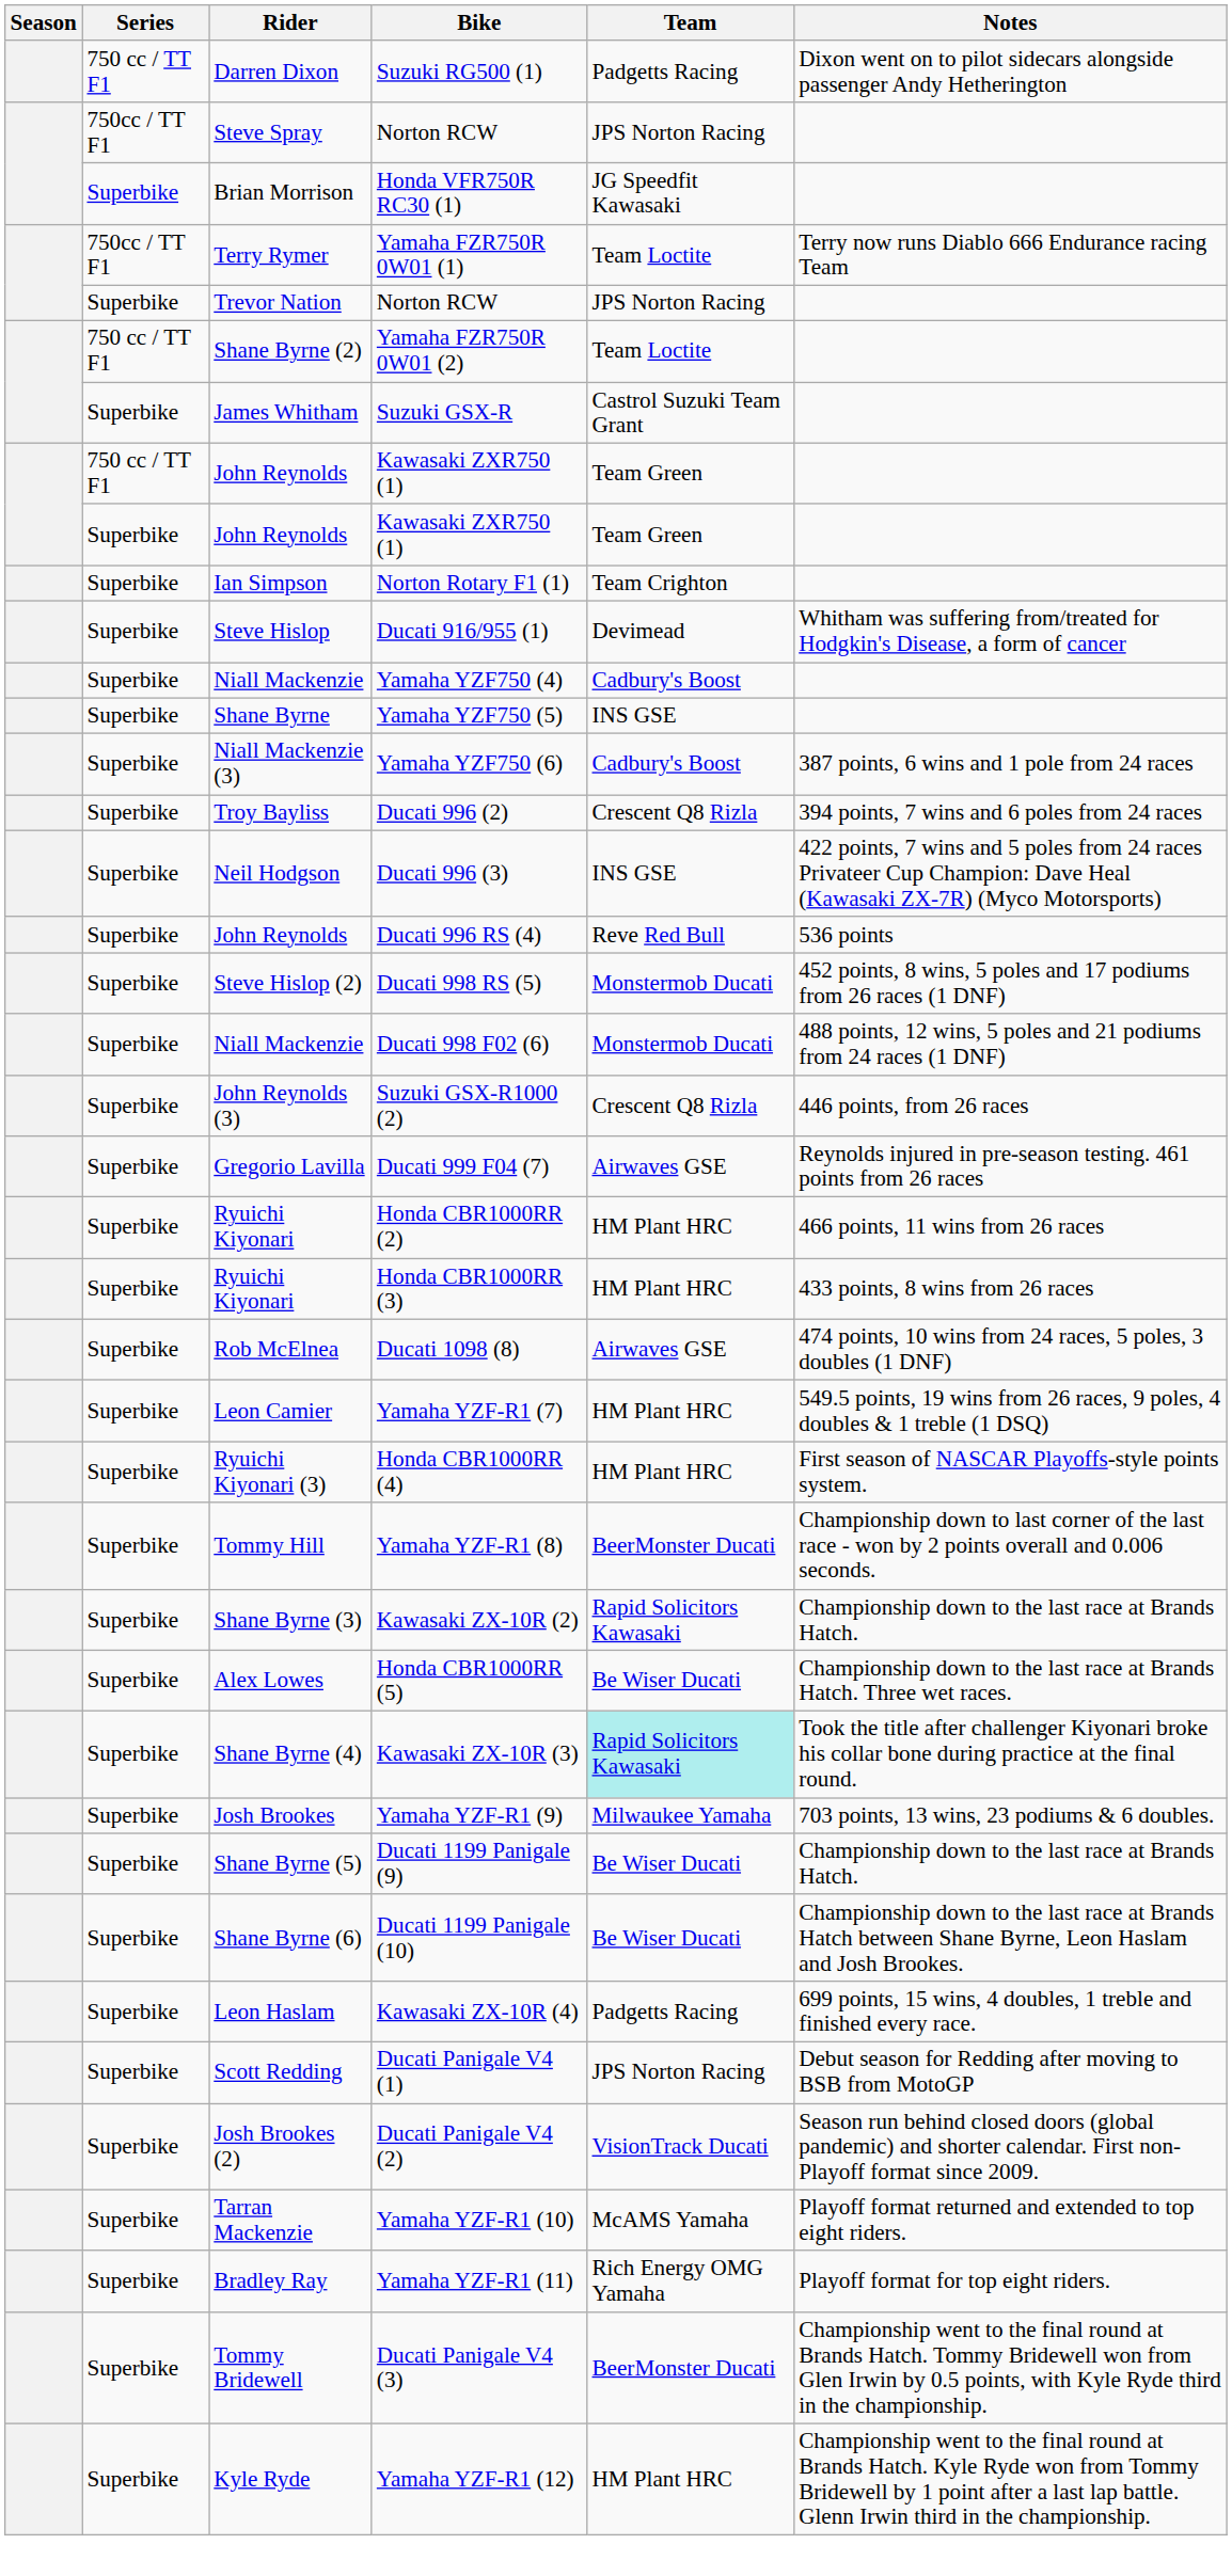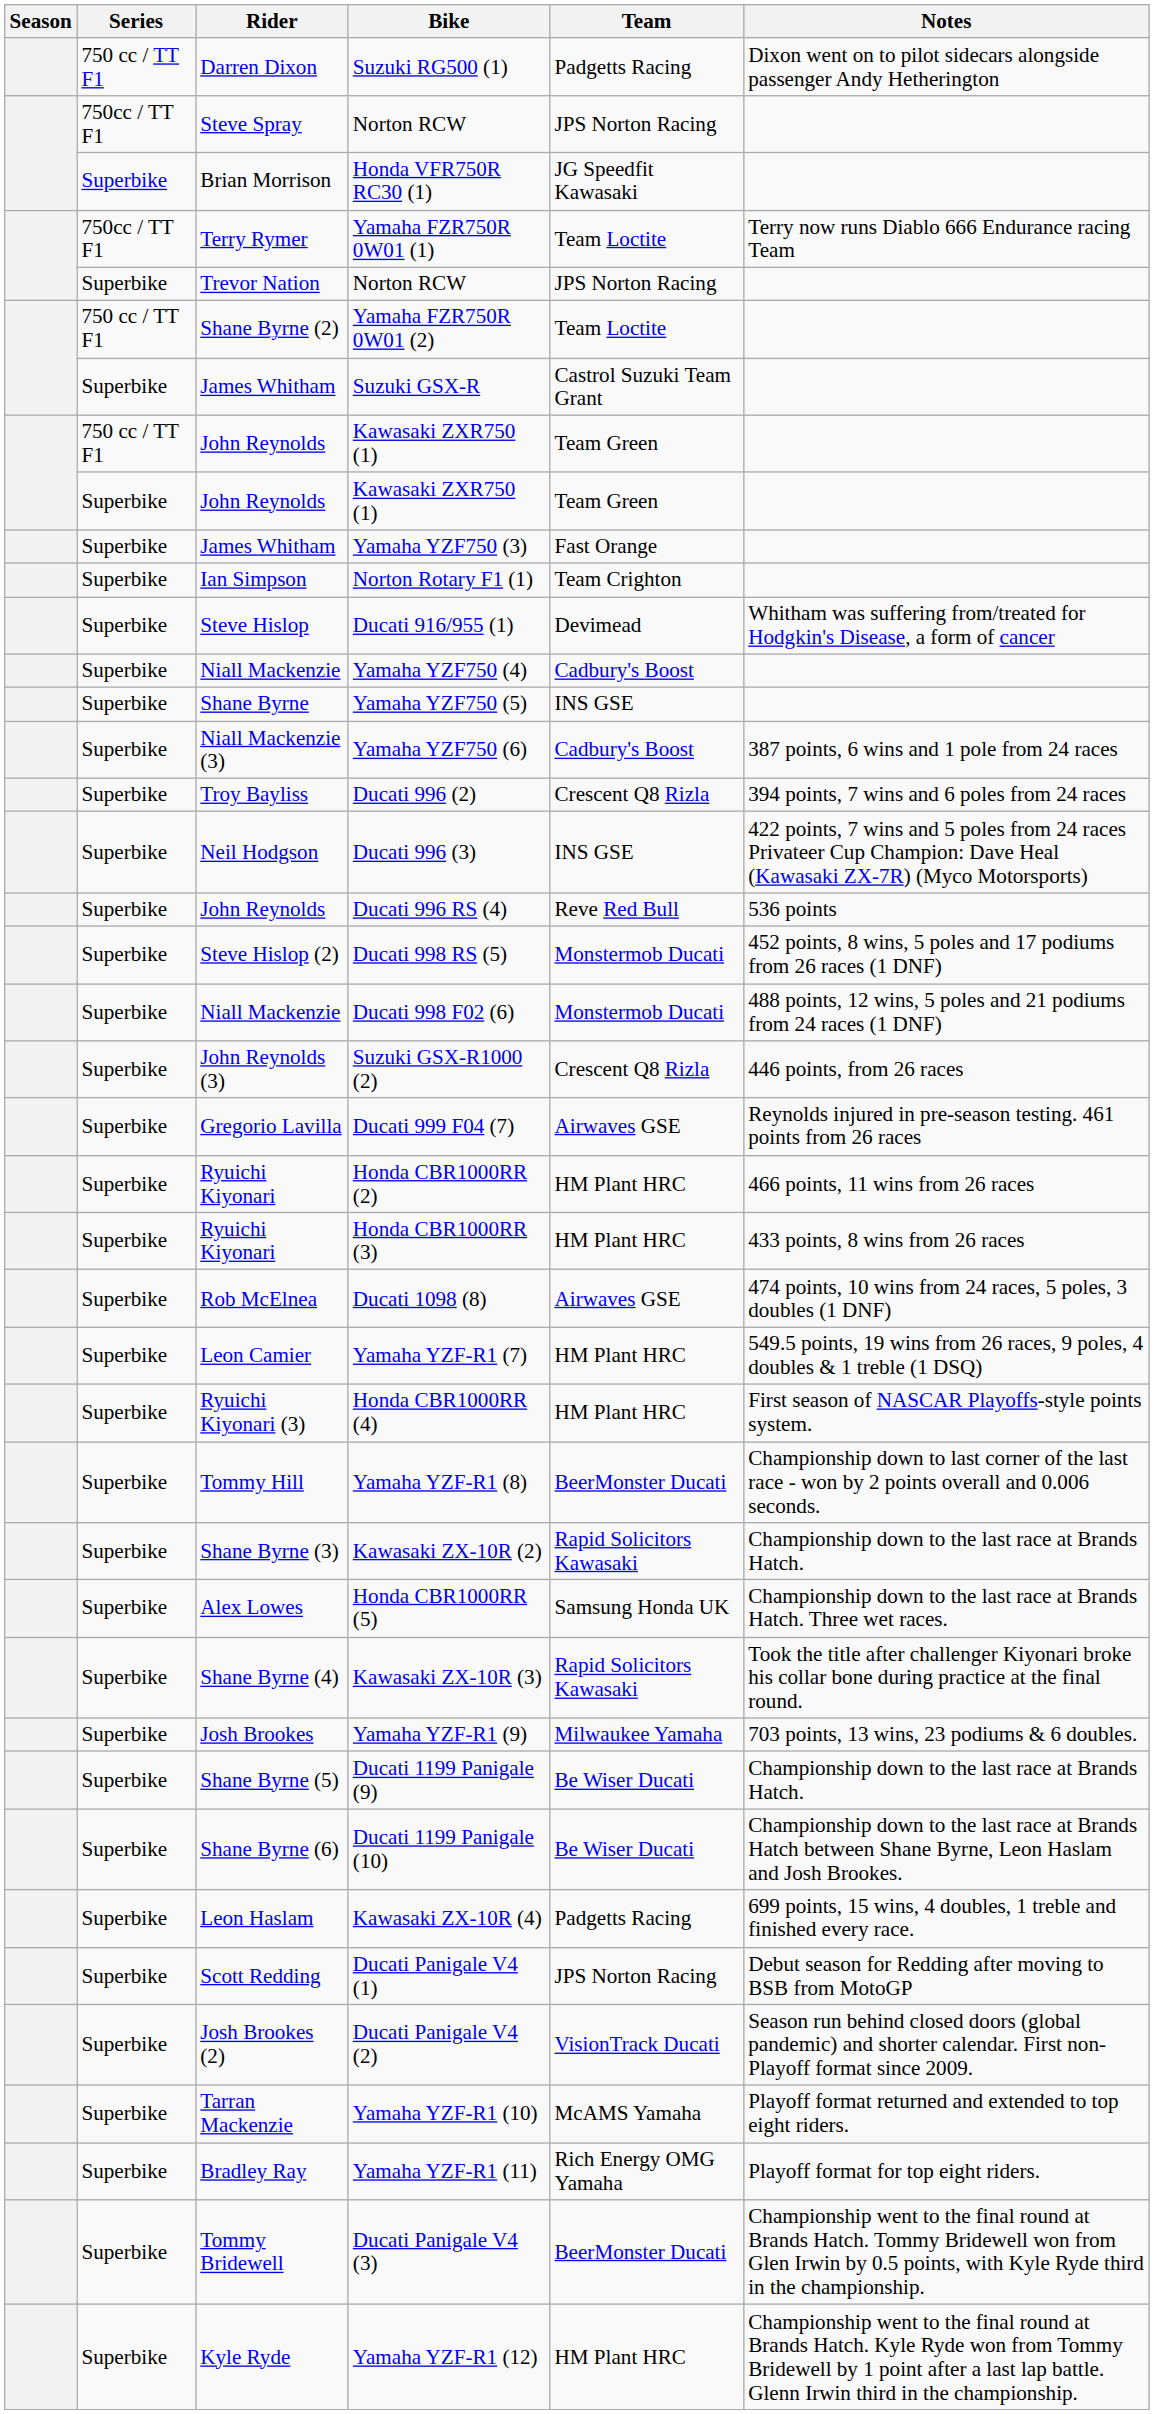+ row: Superbike | James Whitham | Yamaha YZF750 (3) | Fast Orange
Honda CBR1000RR (5) | Team: Be Wiser Ducati -> Samsung Honda UK
Kawasaki ZX-10R (3) | Team: paleturquoise background -> no background
